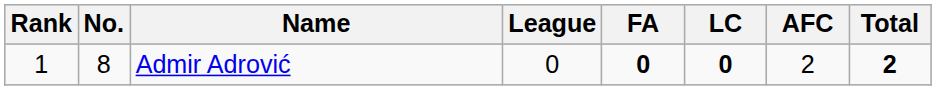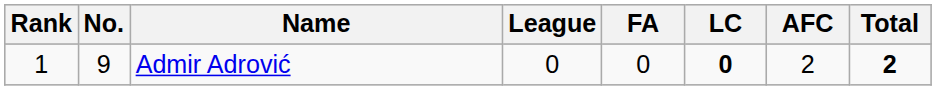Admir Adrović | No.: 8 -> 9
Admir Adrović | FA: bold -> normal
